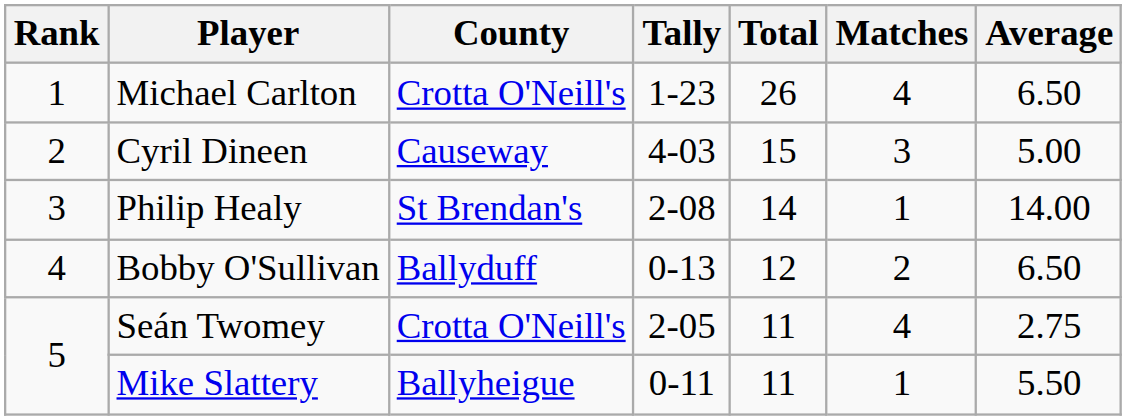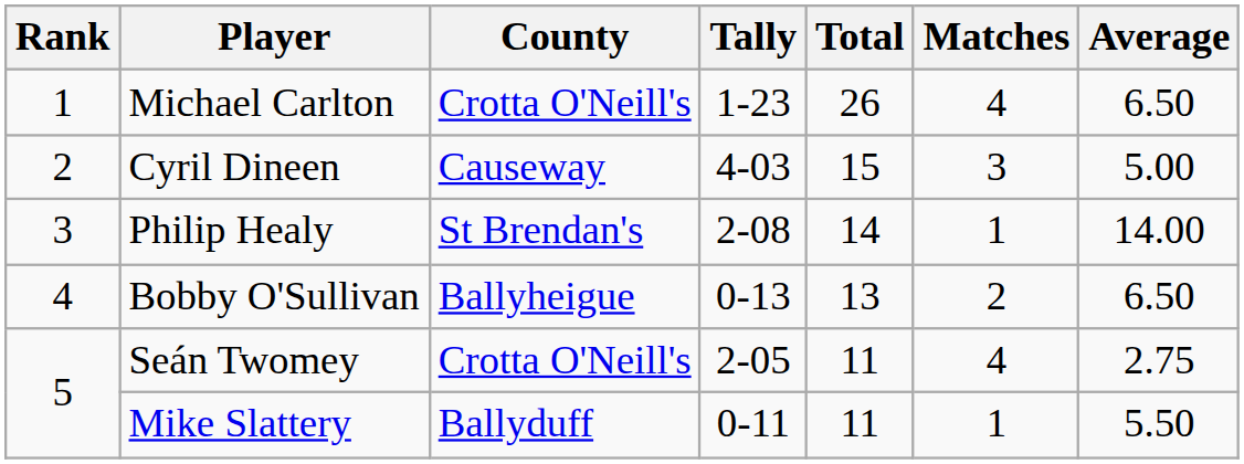Bobby O'Sullivan | County: Ballyduff -> Ballyheigue
Bobby O'Sullivan | Total: 12 -> 13
Mike Slattery | County: Ballyheigue -> Ballyduff
